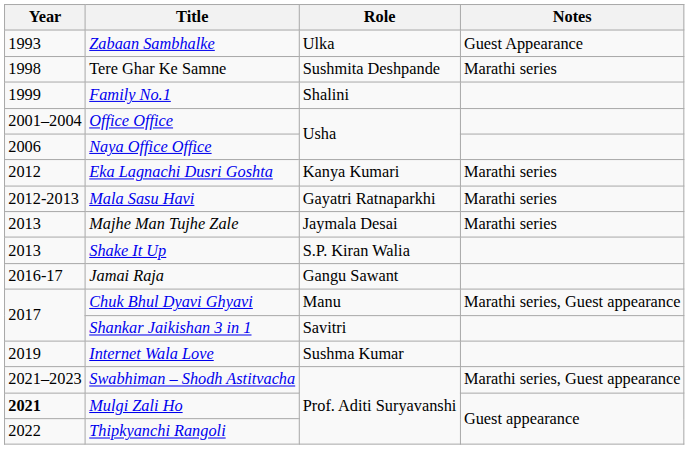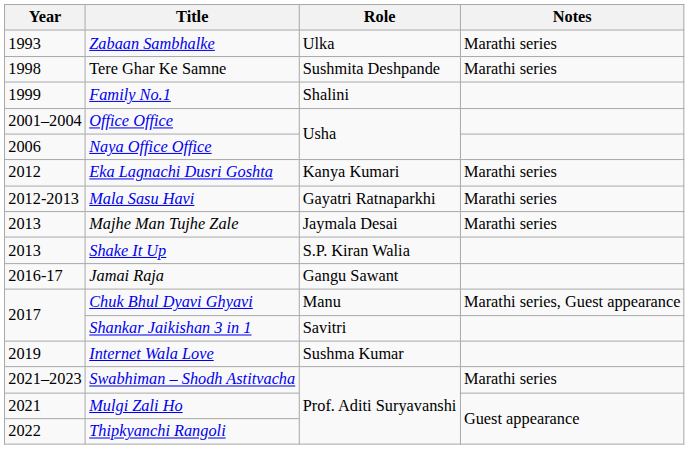Zabaan Sambhalke | Notes: Guest Appearance -> Marathi series
Swabhiman – Shodh Astitvacha | Notes: Marathi series, Guest appearance -> Marathi series
Mulgi Zali Ho | Year: bold -> normal
